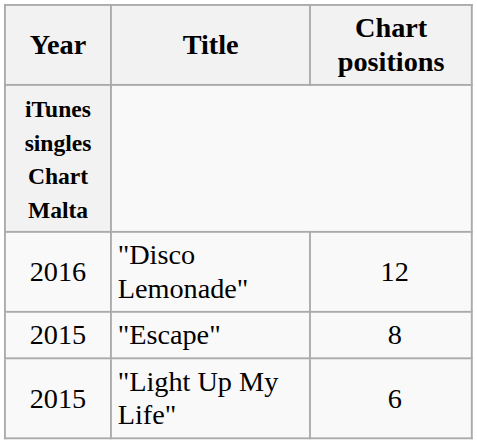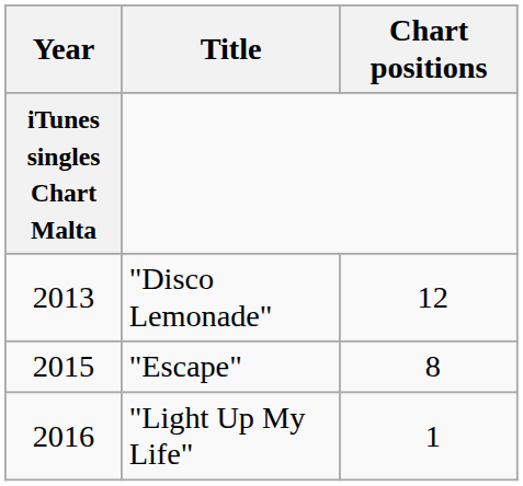"Disco Lemonade" | Year: 2016 -> 2013
"Light Up My Life" | Year: 2015 -> 2016
"Light Up My Life" | column 3: 6 -> 1
